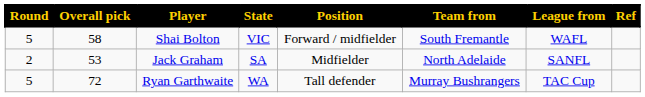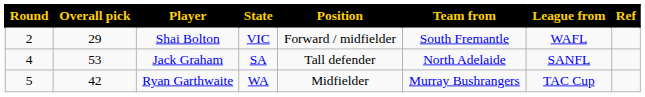Shai Bolton | Round: 5 -> 2
Shai Bolton | Overall pick: 58 -> 29
Jack Graham | Round: 2 -> 4
Jack Graham | Position: Midfielder -> Tall defender
Ryan Garthwaite | Overall pick: 72 -> 42
Ryan Garthwaite | Position: Tall defender -> Midfielder
